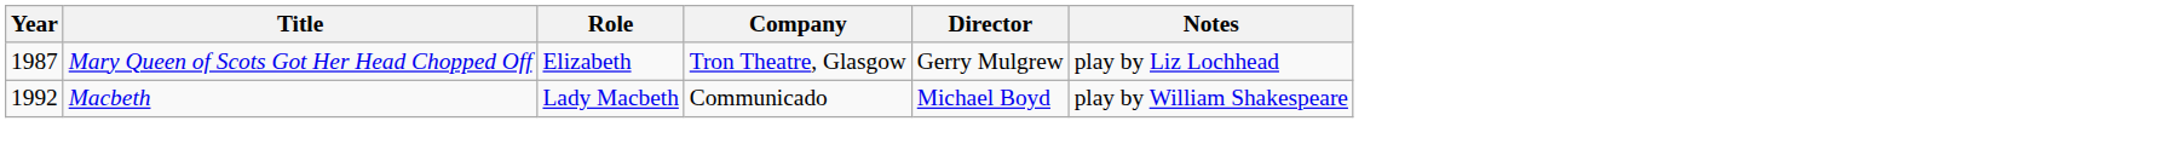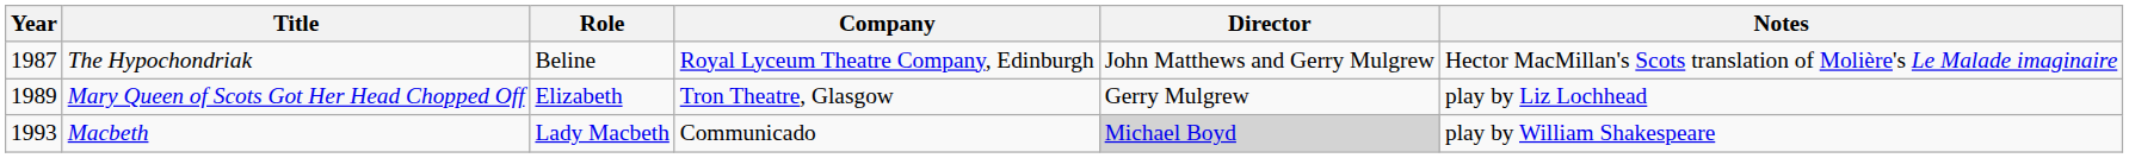+ row: 1987 | The Hypochondriak | Beline | Royal Lyceum Theatre Company, Edinburgh | John Matthews and Gerry Mulgrew | Hector MacMillan's Scots translation of Molière's Le Malade imaginaire
Mary Queen of Scots Got Her Head Chopped Off | Year: 1987 -> 1989
Macbeth | Year: 1992 -> 1993
Macbeth | Director: no background -> lightgrey background
